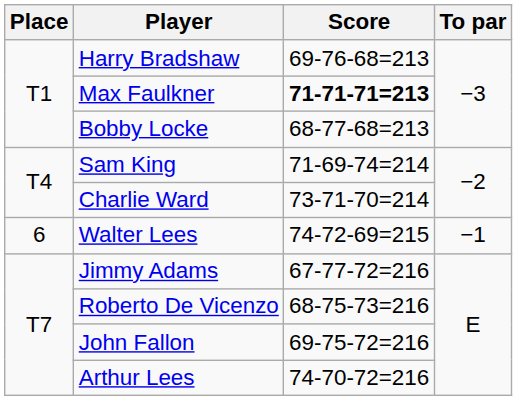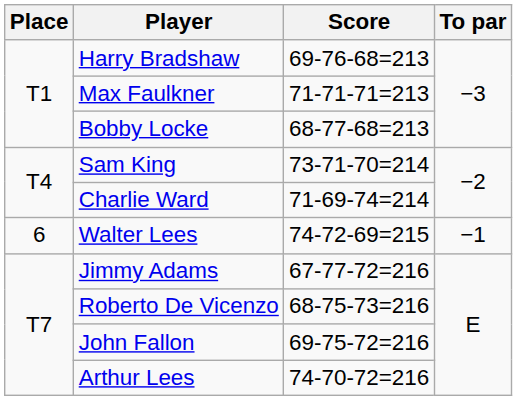Max Faulkner | Score: bold -> normal
Sam King | Score: 71-69-74=214 -> 73-71-70=214
Charlie Ward | Score: 73-71-70=214 -> 71-69-74=214
